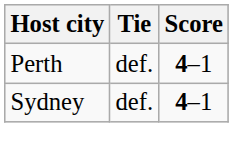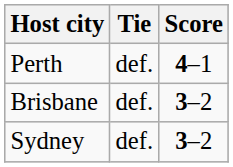+ row: Brisbane | def. | 3–2
Sydney | Score: 4–1 -> 3–2
